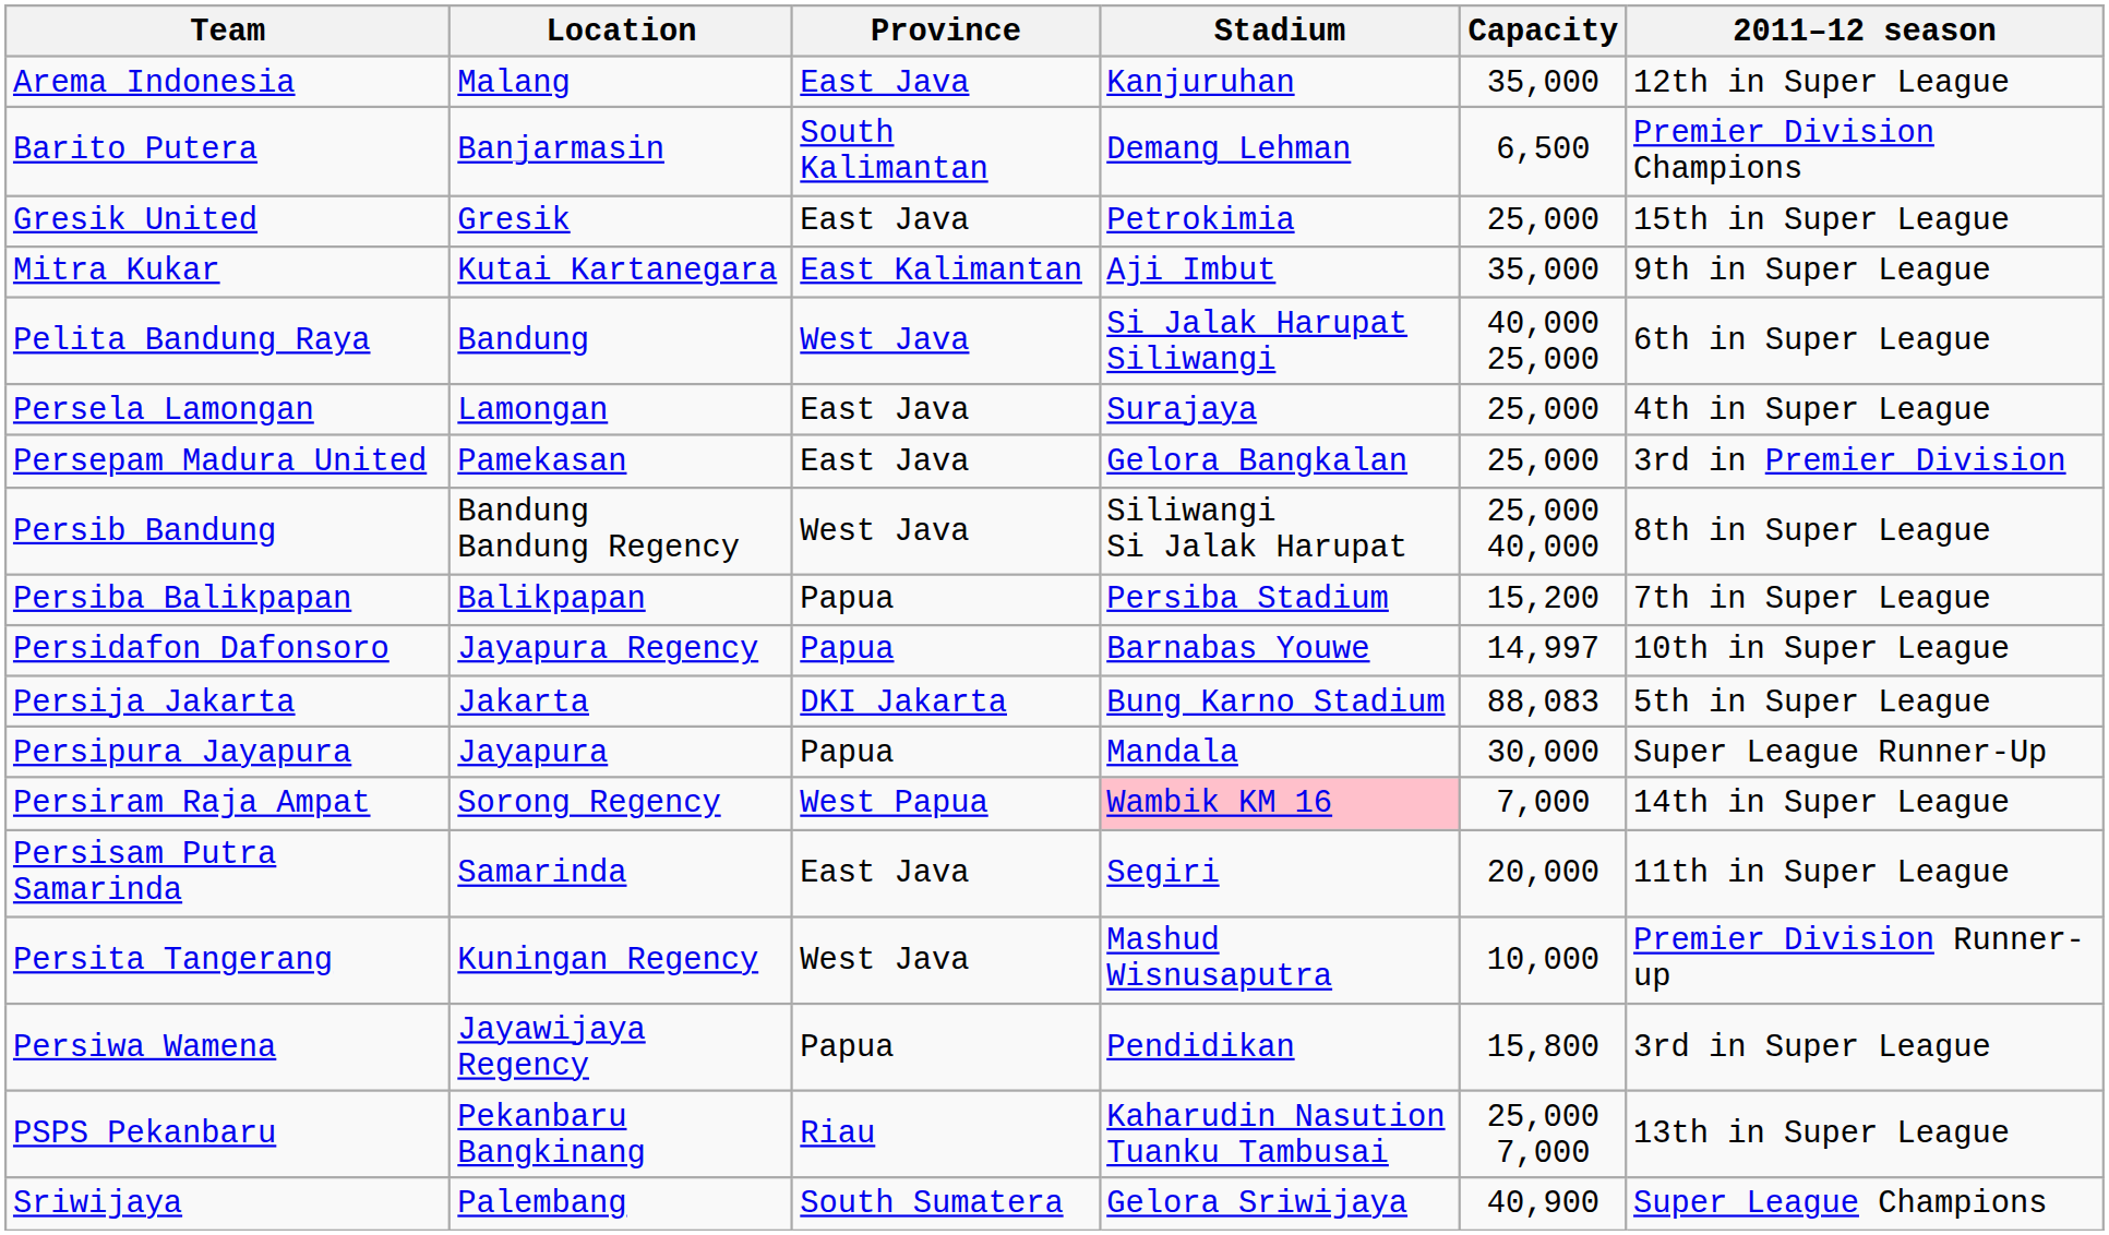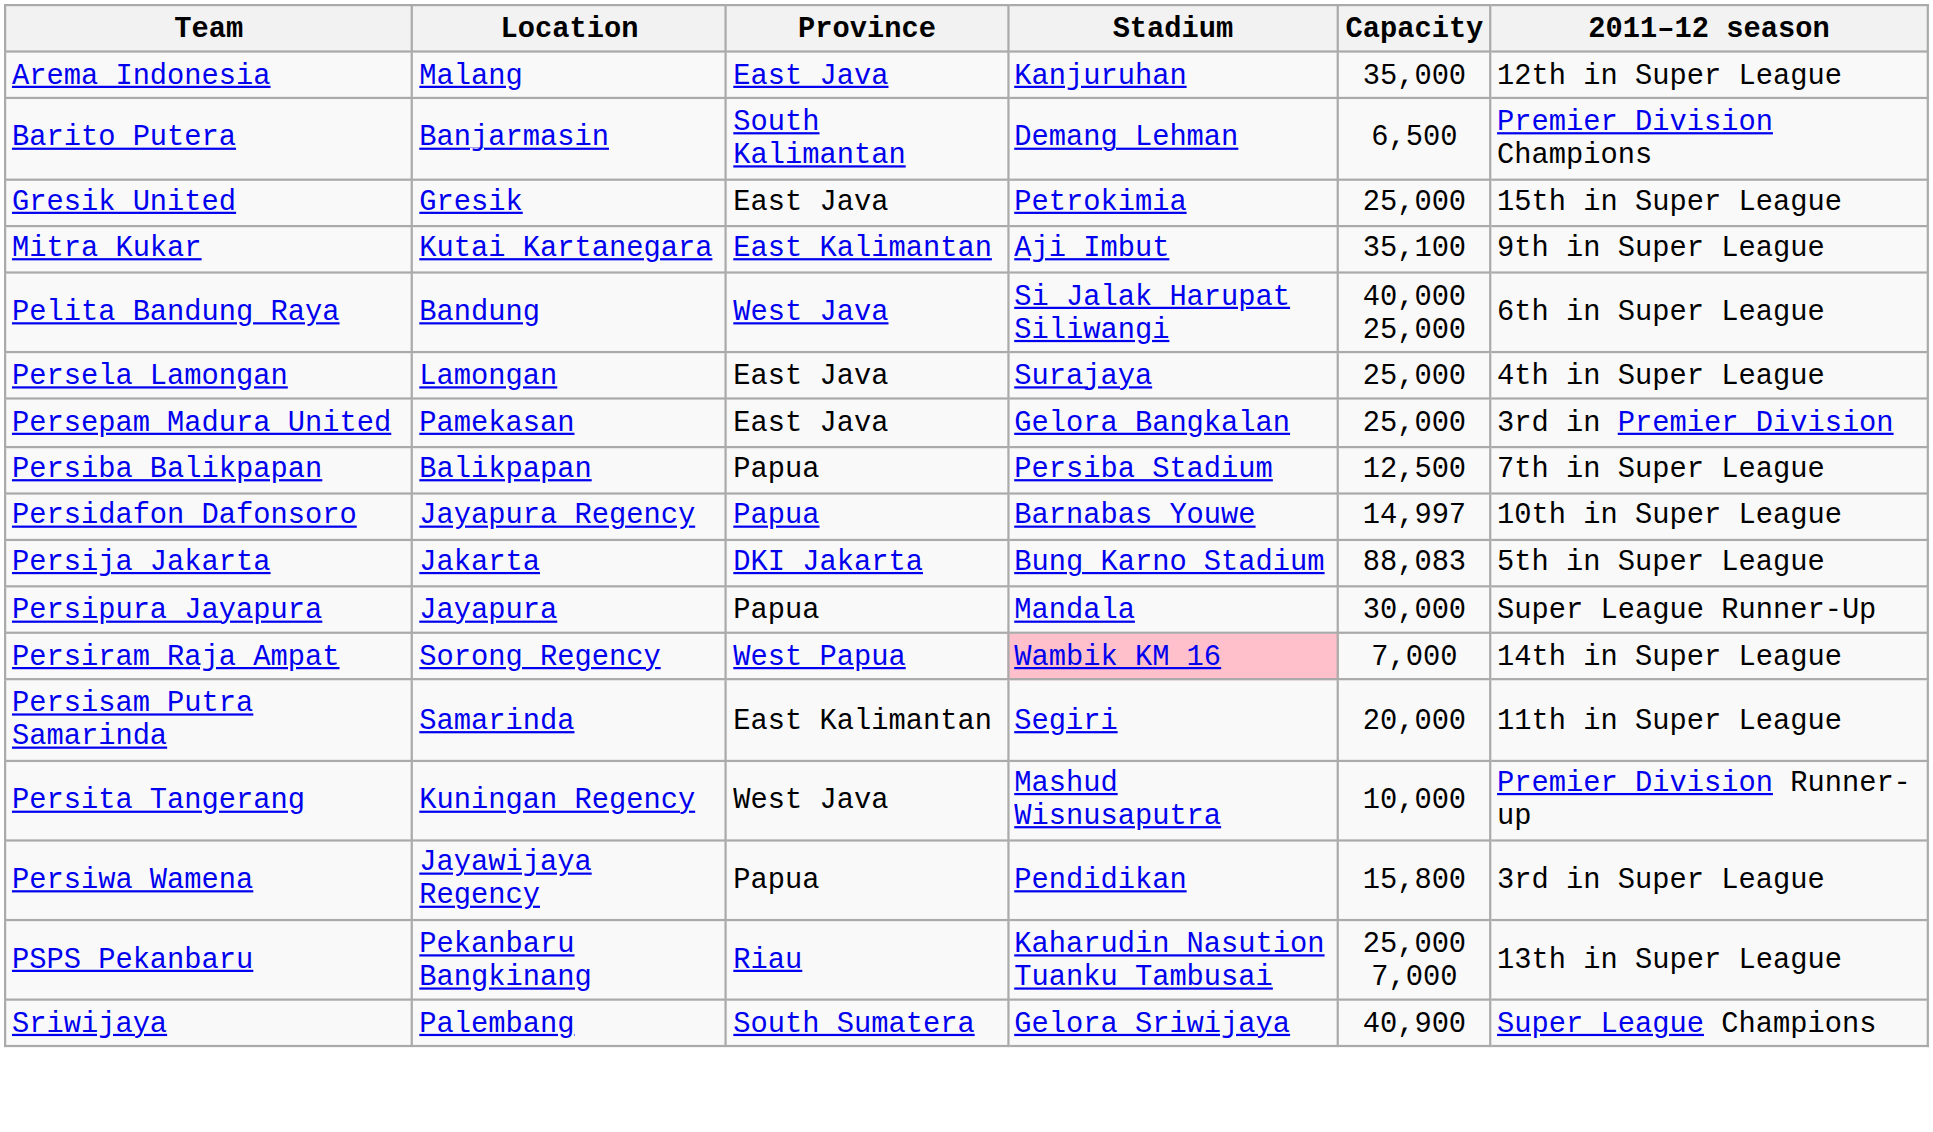Mitra Kukar | Capacity: 35,000 -> 35,100
- row: Persib Bandung | Bandung Bandung Regency | West Java | Siliwangi Si Jalak Harupat | 25,000 40,000 | 8th in Super League
Persiba Balikpapan | Capacity: 15,200 -> 12,500
Persisam Putra Samarinda | Province: East Java -> East Kalimantan
